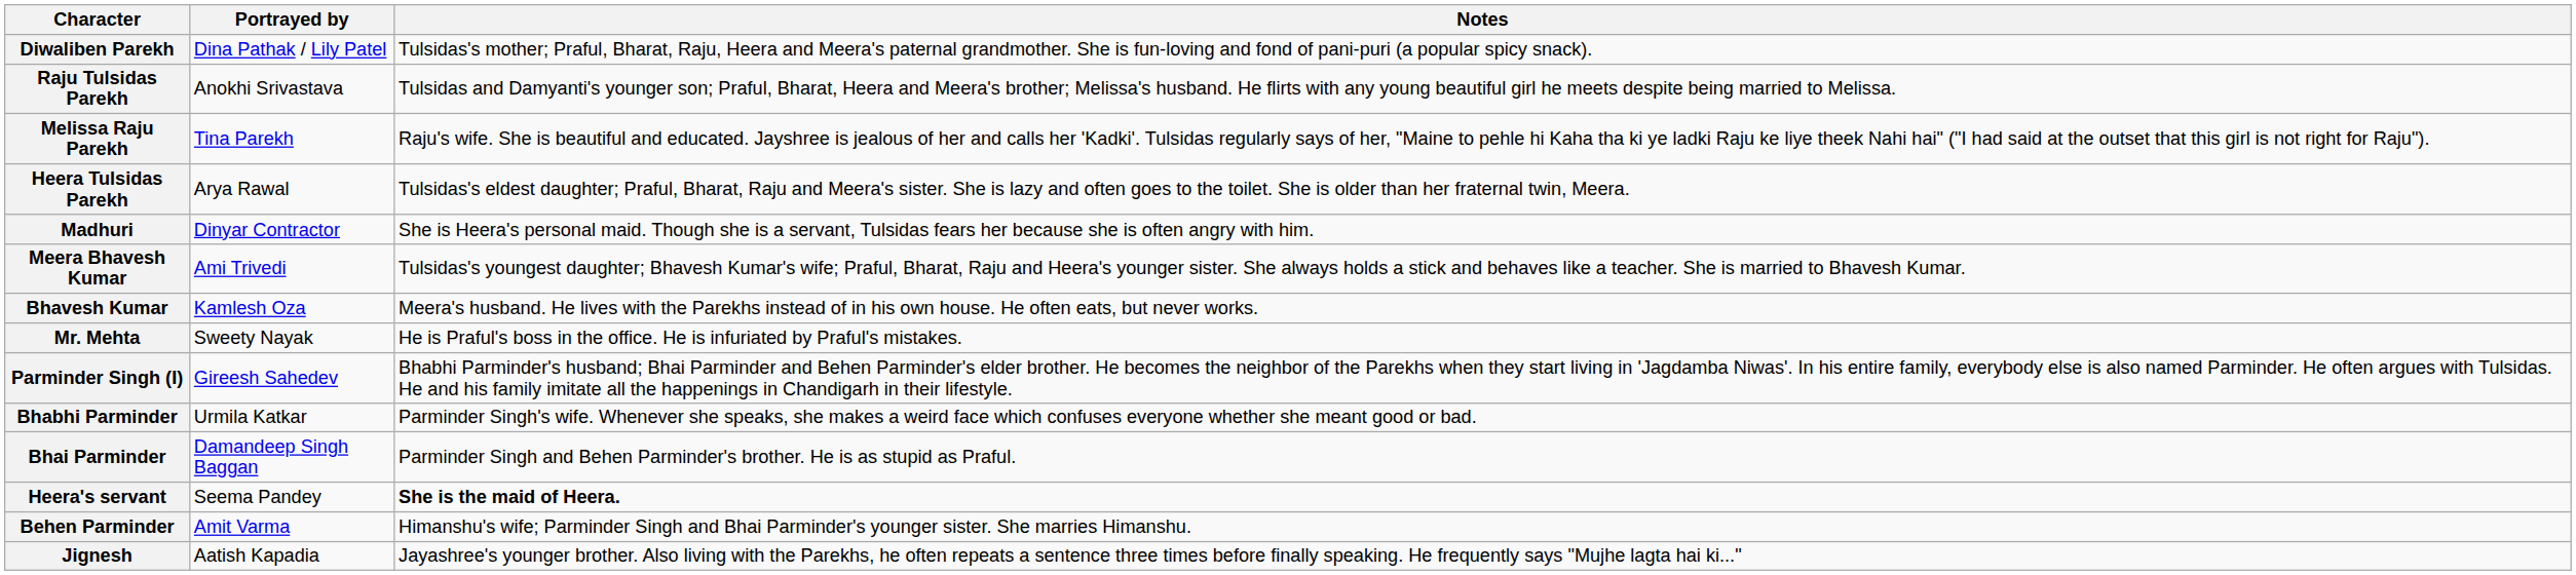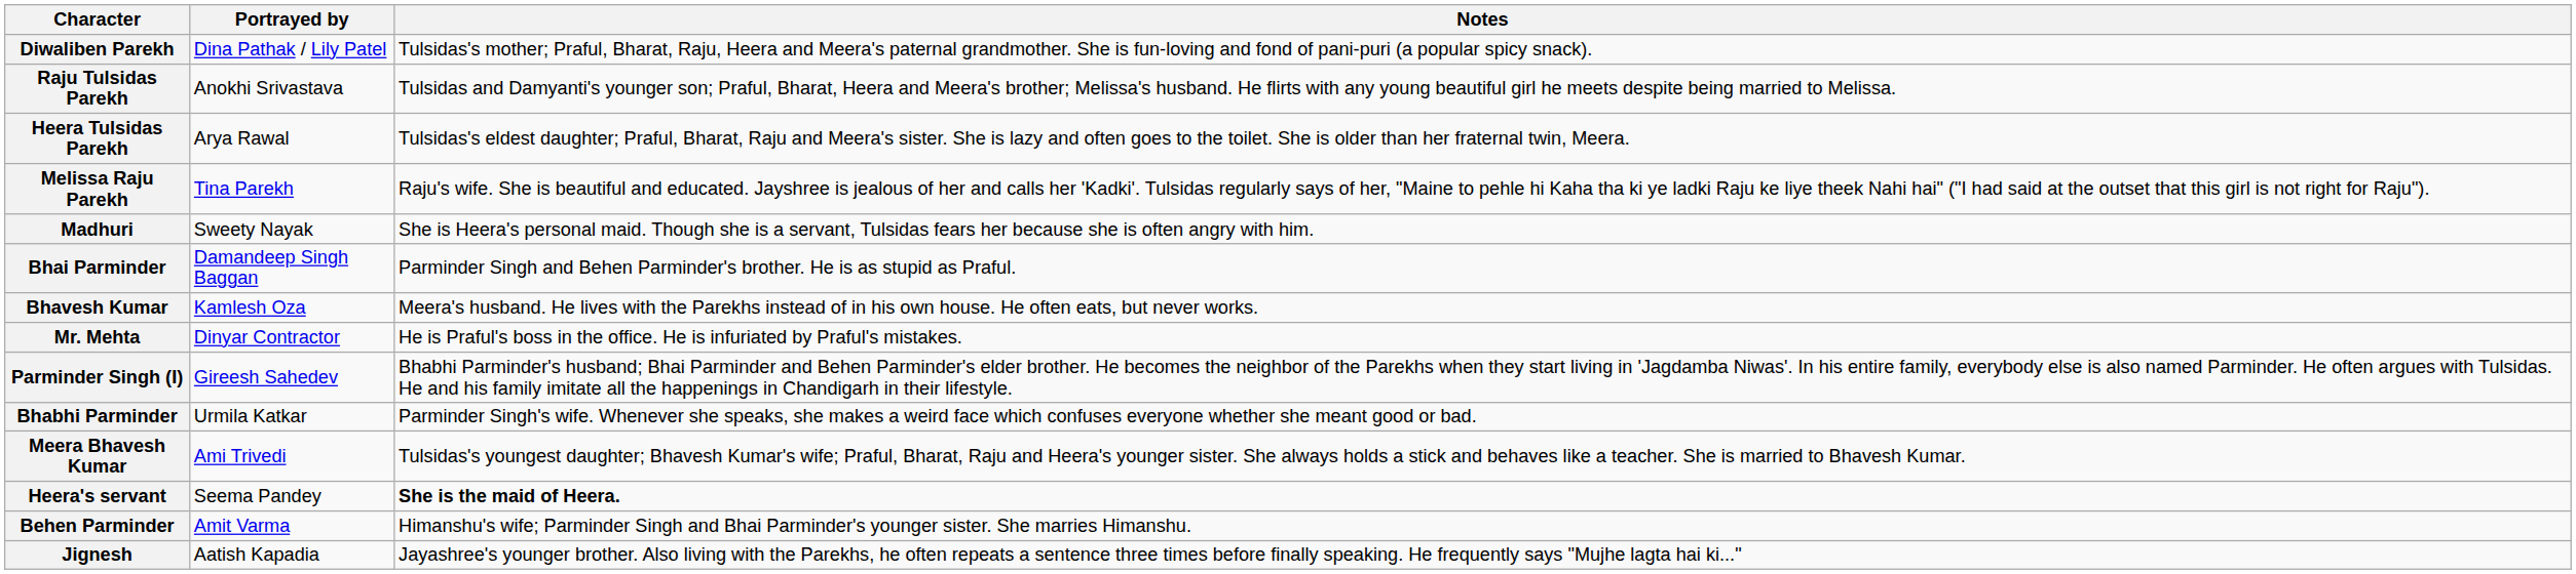rows swapped: Melissa Raju Parekh <-> Heera Tulsidas Parekh
Madhuri | Portrayed by: Dinyar Contractor -> Sweety Nayak
rows swapped: Meera Bhavesh Kumar <-> Bhai Parminder
Mr. Mehta | Portrayed by: Sweety Nayak -> Dinyar Contractor
